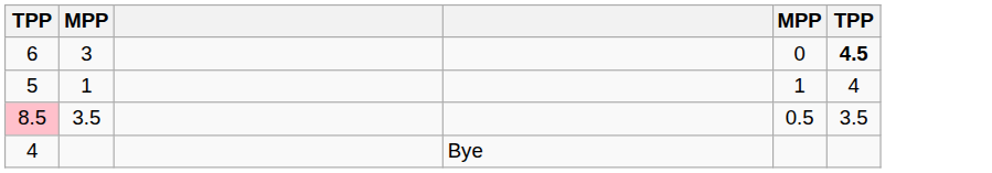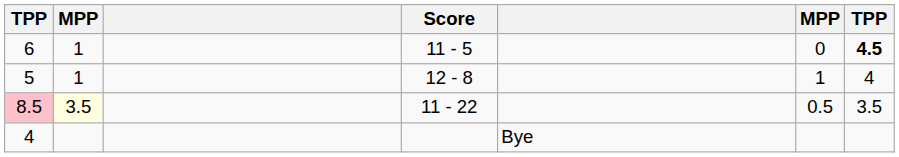+ column: Score | 11 - 5 | 12 - 8 | 11 - 22
6 | column 2: 3 -> 1
8.5 | column 2: no background -> lightyellow background
